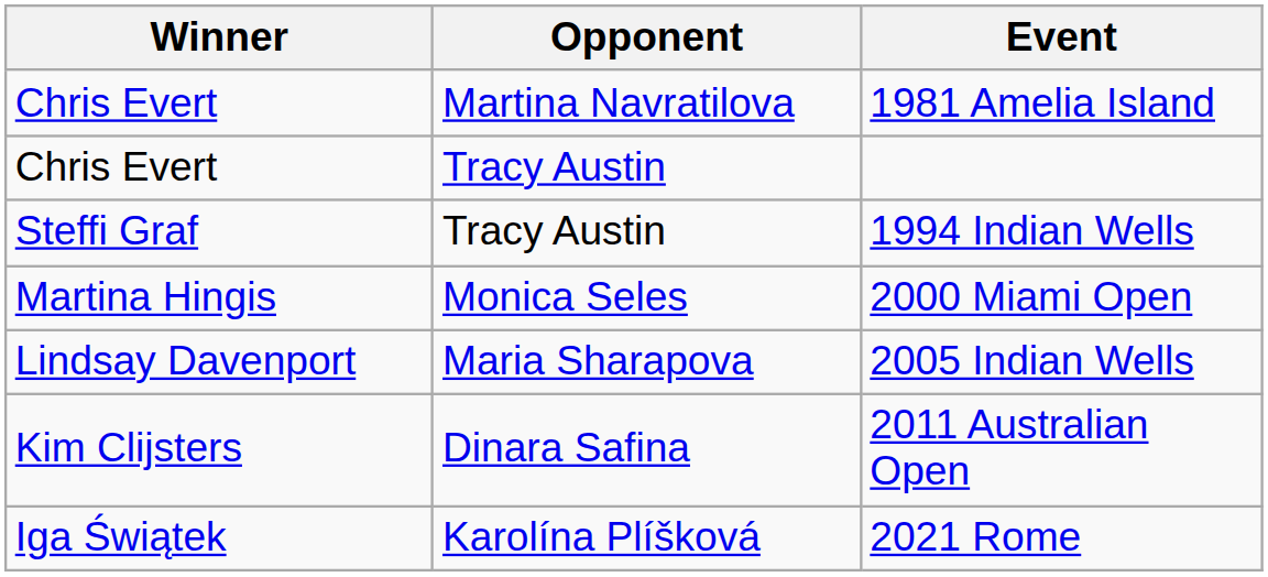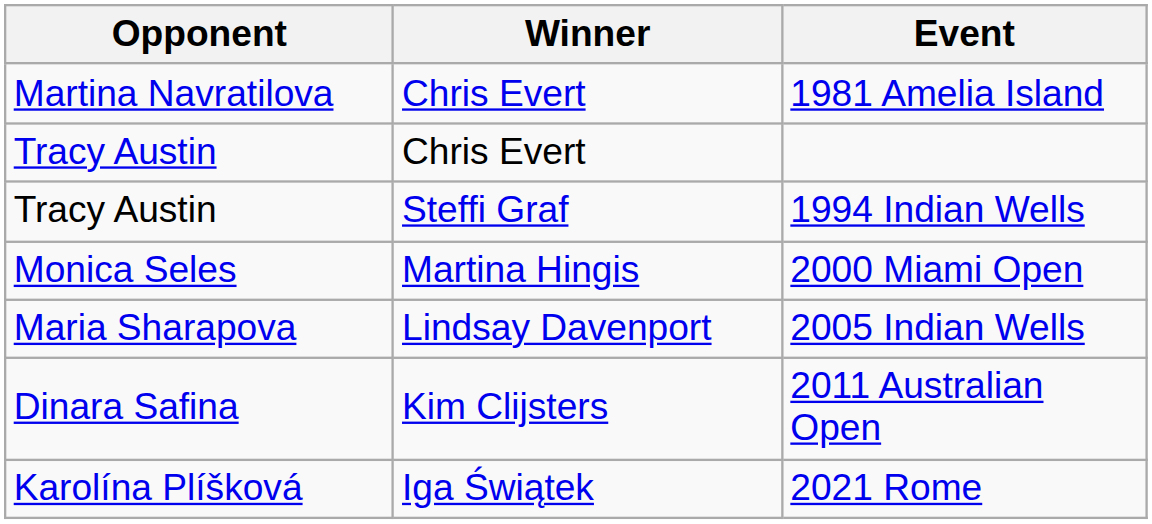columns swapped: Winner <-> Opponent
